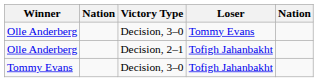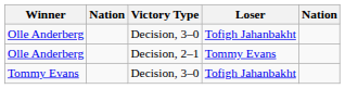Olle Anderberg / Decision, 3–0 | Loser: Tommy Evans -> Tofigh Jahanbakht
Olle Anderberg / Decision, 2–1 | Loser: Tofigh Jahanbakht -> Tommy Evans
